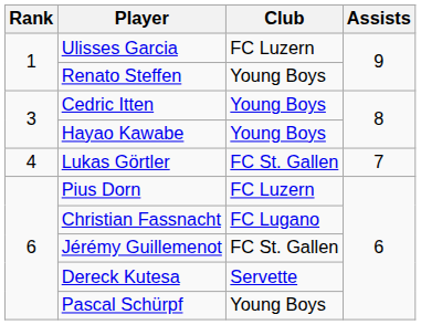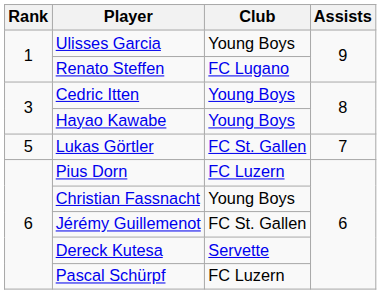Ulisses Garcia | Club: FC Luzern -> Young Boys
Renato Steffen | Club: Young Boys -> FC Lugano
Lukas Görtler | Rank: 4 -> 5
Christian Fassnacht | Club: FC Lugano -> Young Boys
Pascal Schürpf | Club: Young Boys -> FC Luzern
